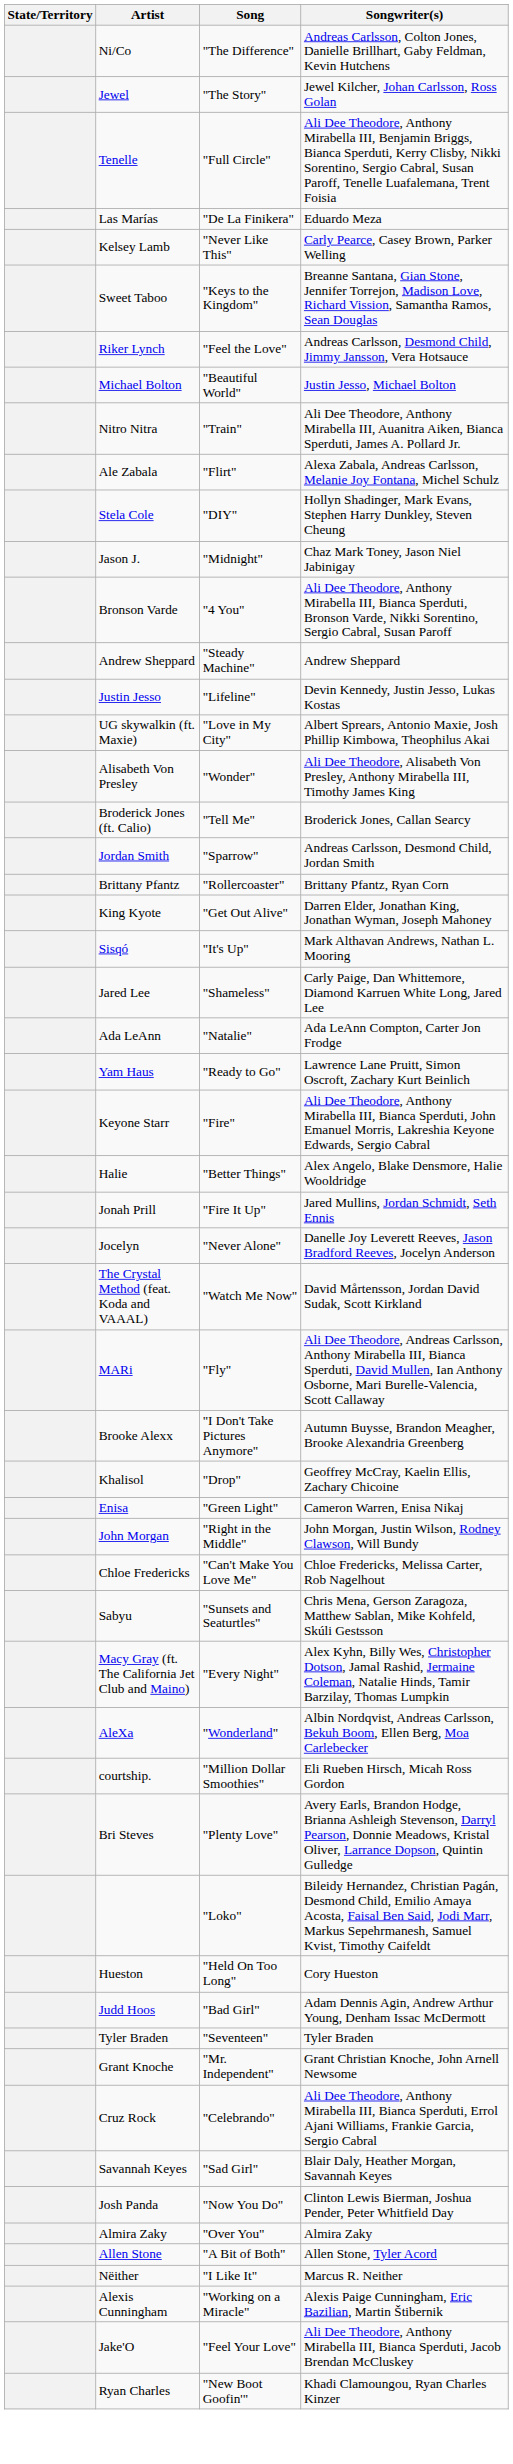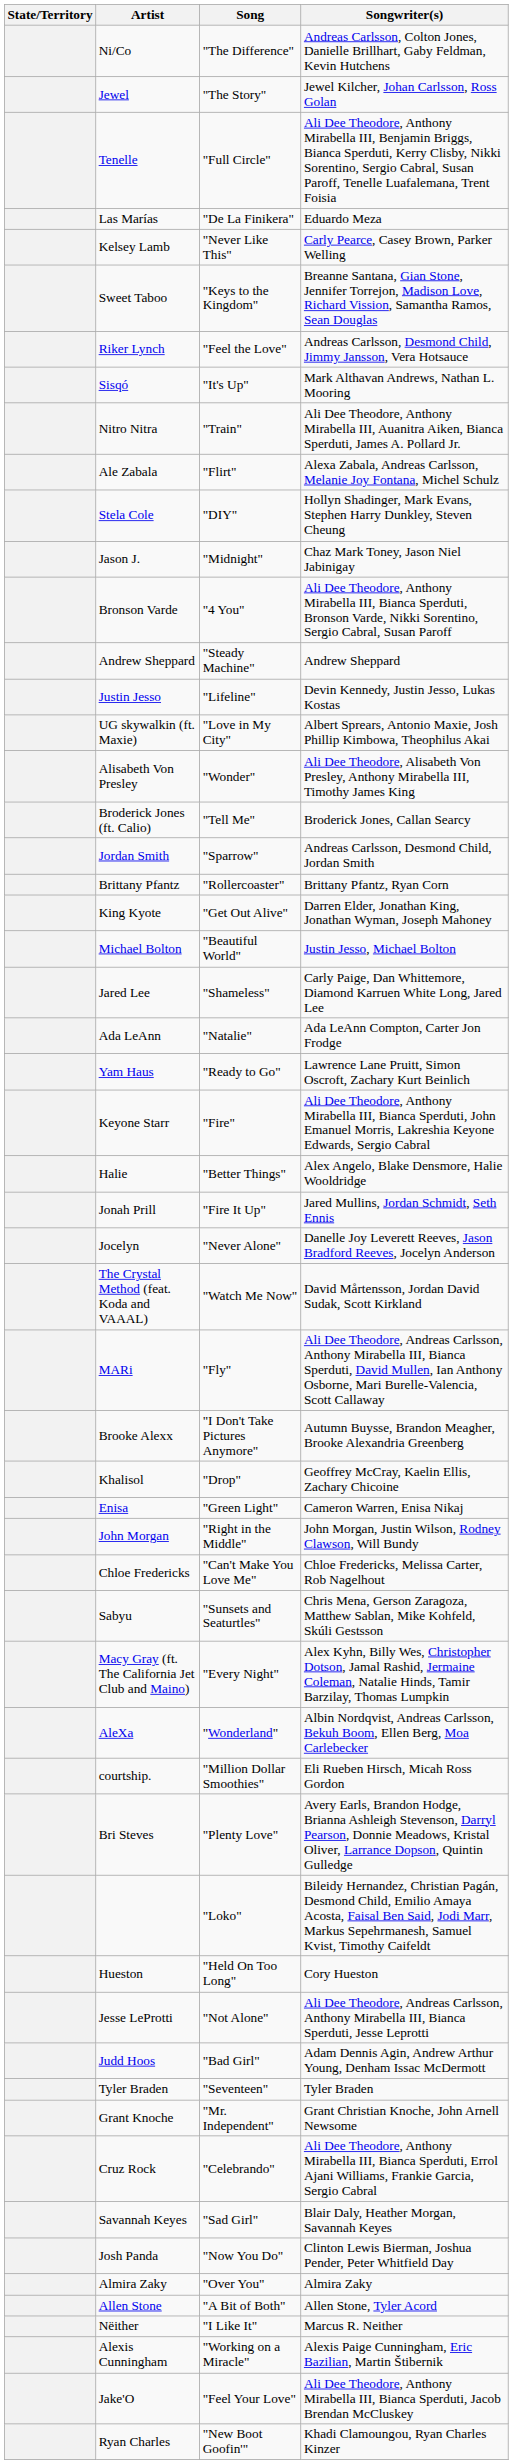rows swapped: Michael Bolton <-> Sisqó
+ row: Jesse LeProtti | "Not Alone" | Ali Dee Theodore, Andreas Carlsson, Anthony Mirabella III, Bianca Sperduti, Jesse Leprotti
